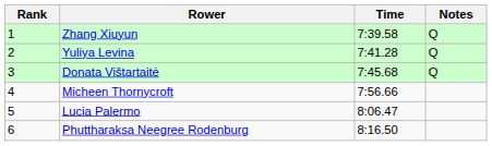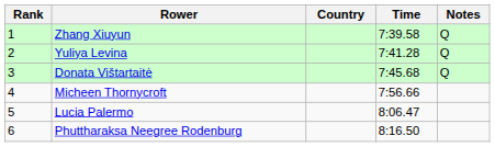+ column: Country
